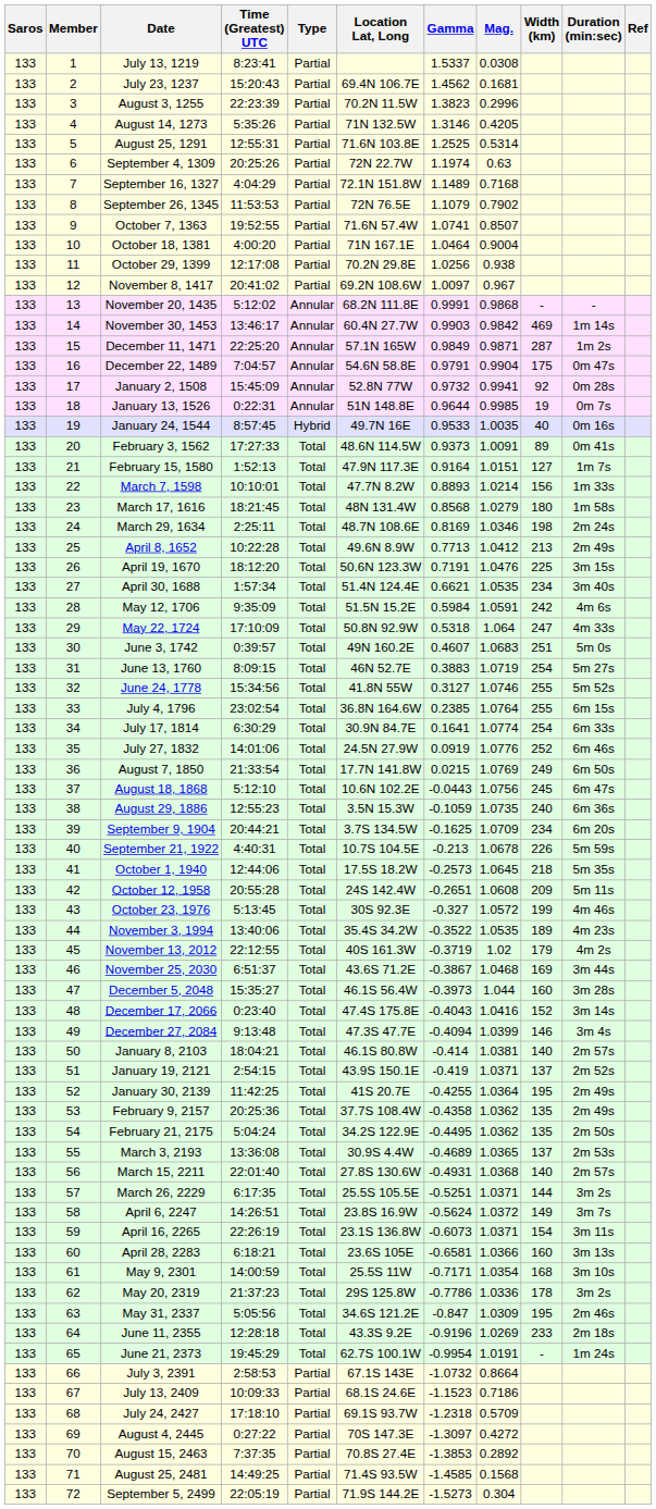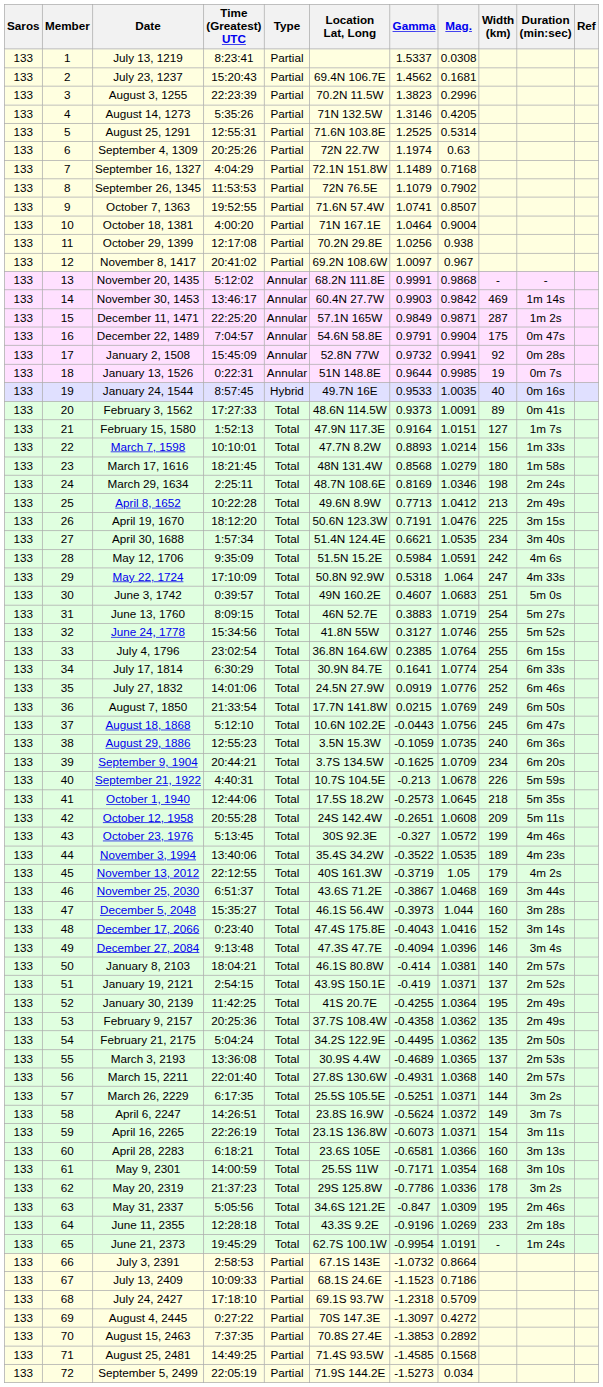November 13, 2012 | Mag.: 1.02 -> 1.05
December 27, 2084 | Mag.: 1.0399 -> 1.0396
September 5, 2499 | Mag.: 0.304 -> 0.034
